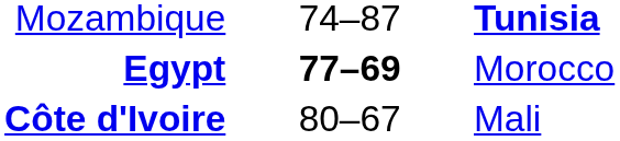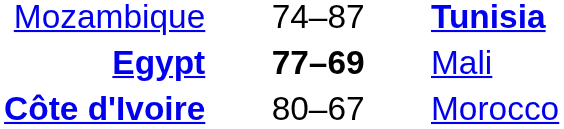Egypt | column 3: Morocco -> Mali
Côte d'Ivoire | column 3: Mali -> Morocco
